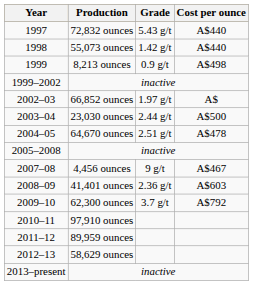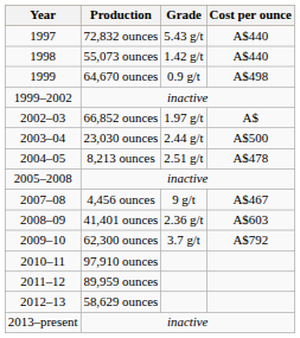1999 | Production: 8,213 ounces -> 64,670 ounces
2004–05 | Production: 64,670 ounces -> 8,213 ounces
